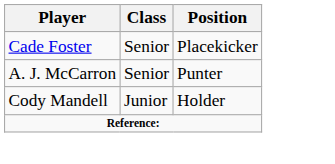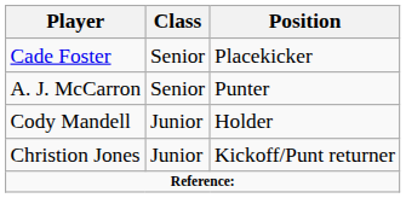+ row: Christion Jones | Junior | Kickoff/Punt returner
